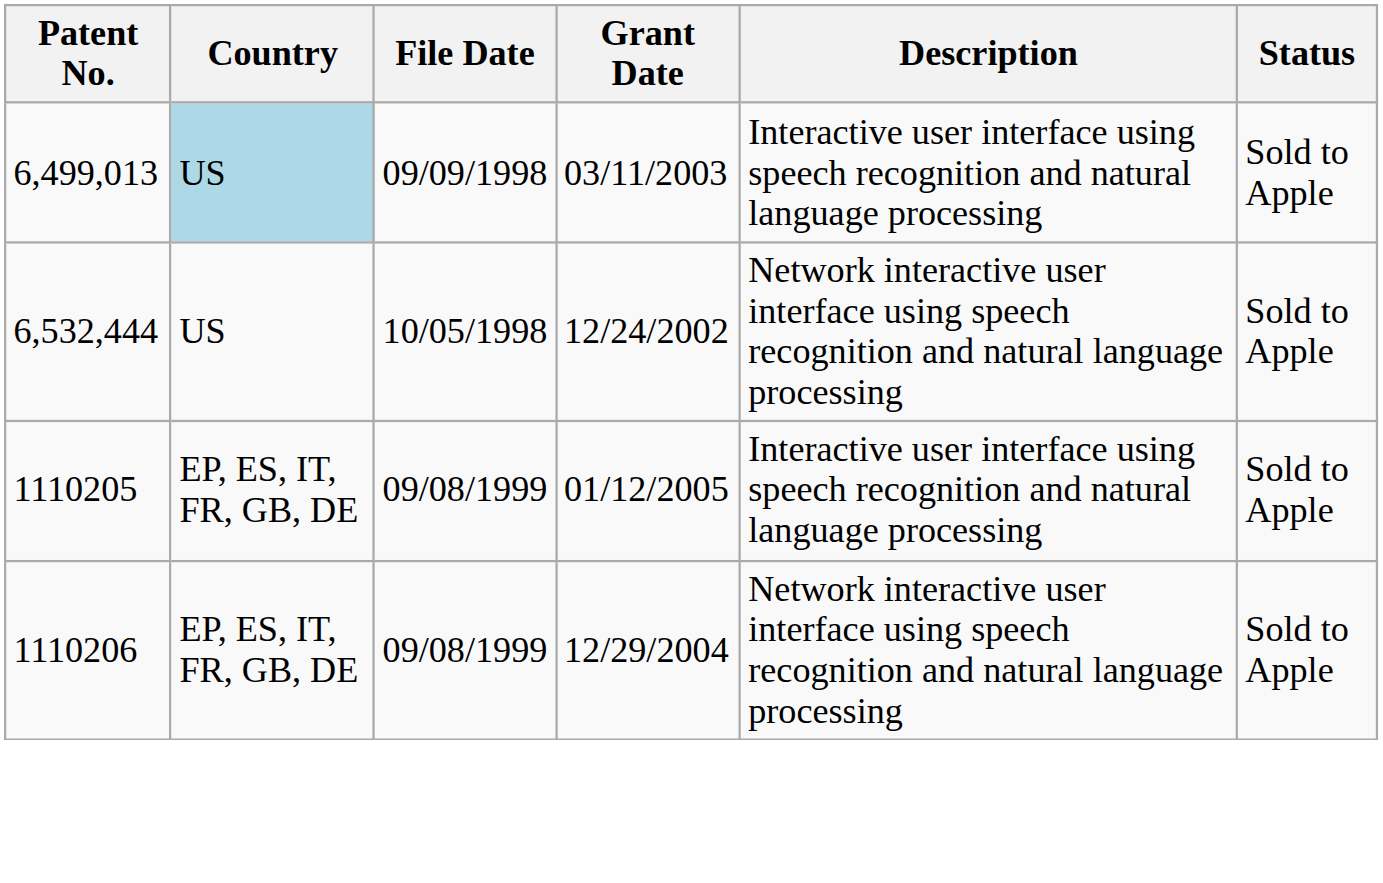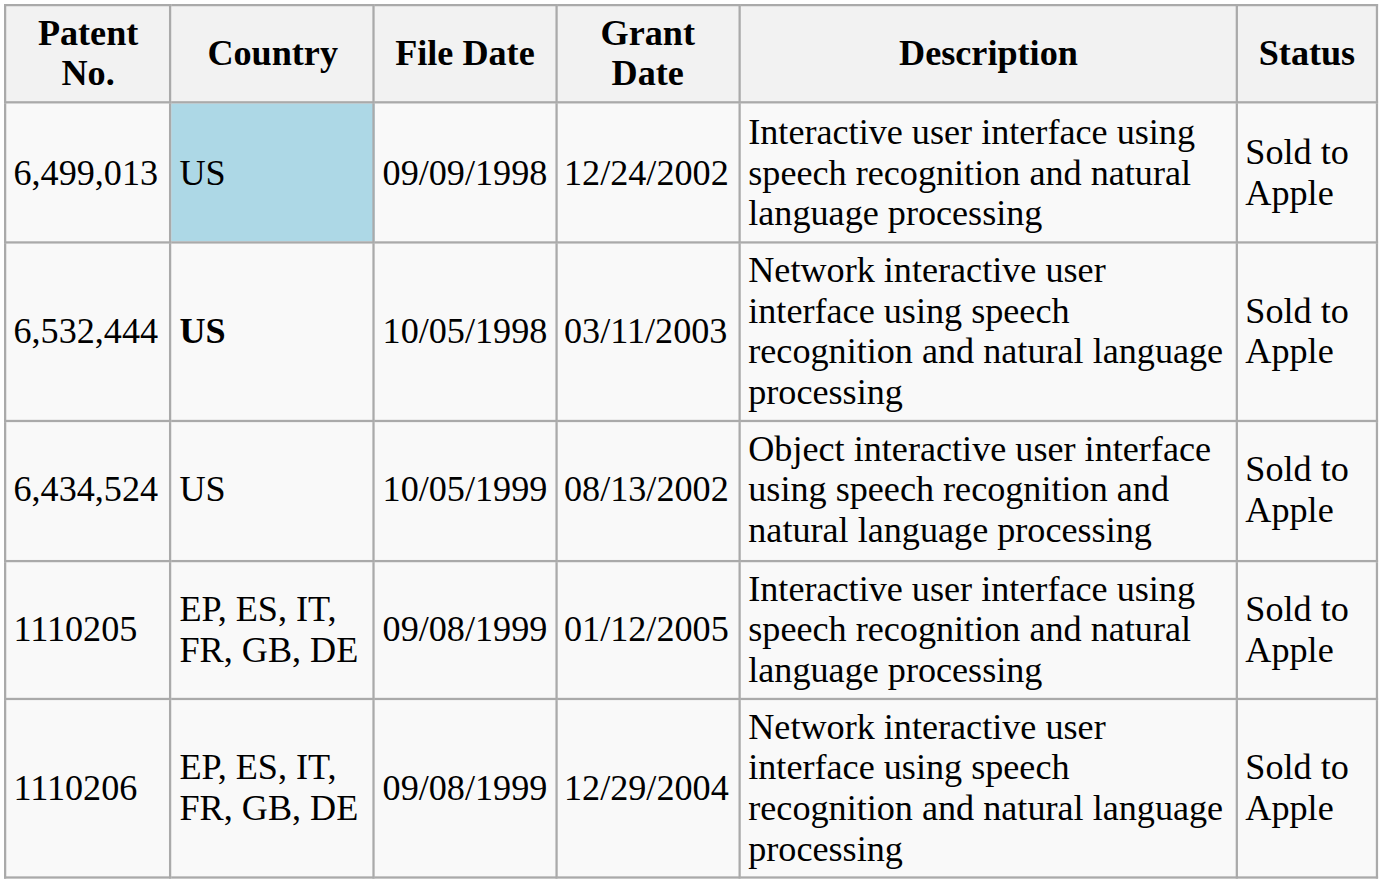6,499,013 | Grant Date: 03/11/2003 -> 12/24/2002
6,532,444 | Country: normal -> bold
6,532,444 | Grant Date: 12/24/2002 -> 03/11/2003
+ row: 6,434,524 | US | 10/05/1999 | 08/13/2002 | Object interactive user interface using speech recognition and natural language processing | Sold to Apple
